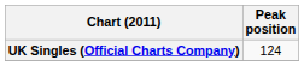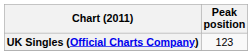UK Singles (Official Charts Company) | Peak position: 124 -> 123
